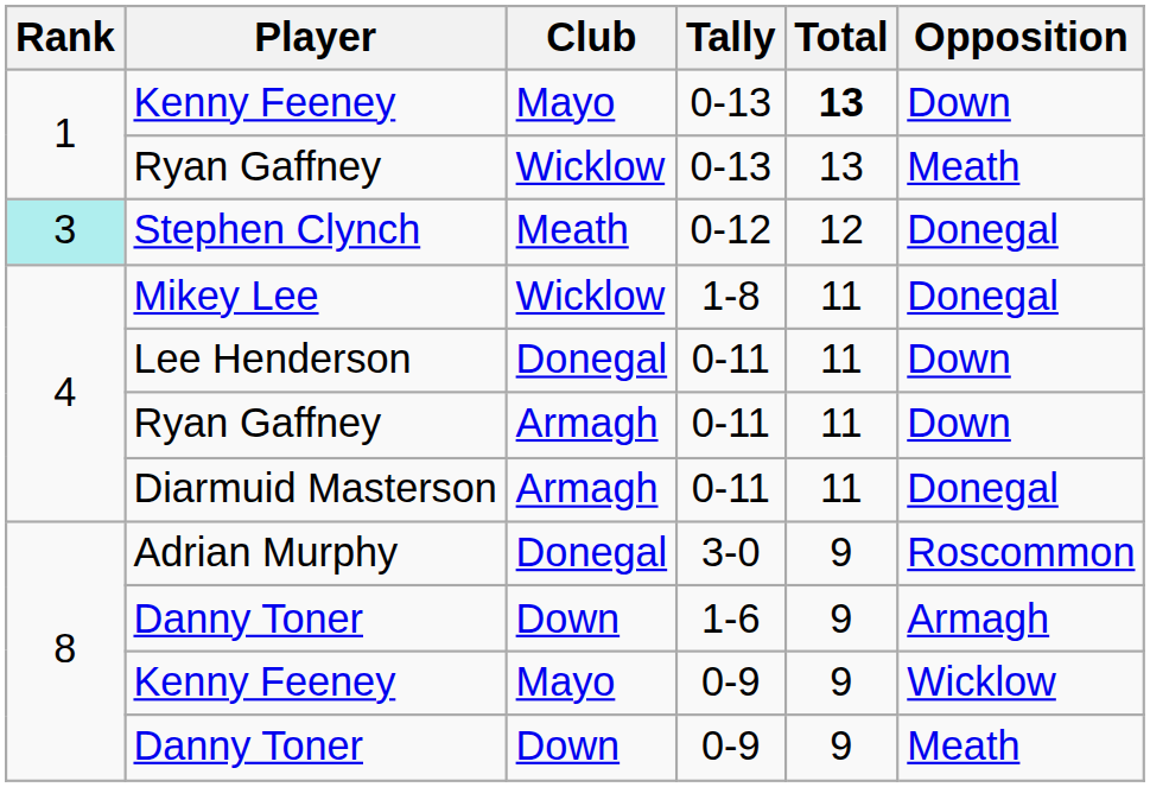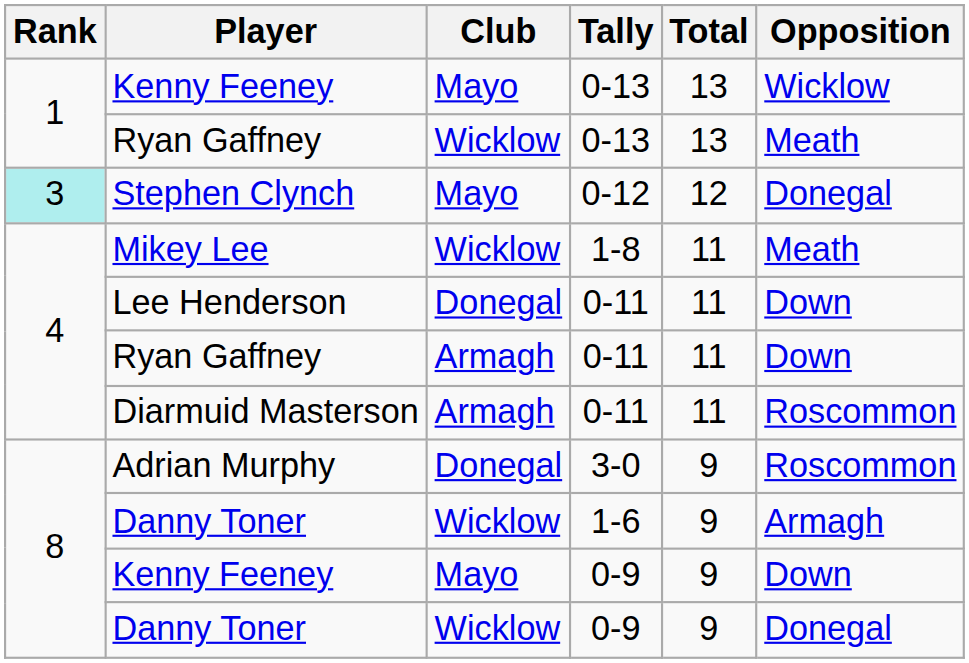Kenny Feeney / 0-13 | Total: bold -> normal
Kenny Feeney / 0-13 | Opposition: Down -> Wicklow
Stephen Clynch | Club: Meath -> Mayo
Mikey Lee | Opposition: Donegal -> Meath
Diarmuid Masterson | Opposition: Donegal -> Roscommon
Danny Toner / 1-6 | Club: Down -> Wicklow
Kenny Feeney / 0-9 | Opposition: Wicklow -> Down
Danny Toner / 0-9 | Club: Down -> Wicklow
Danny Toner / 0-9 | Opposition: Meath -> Donegal
